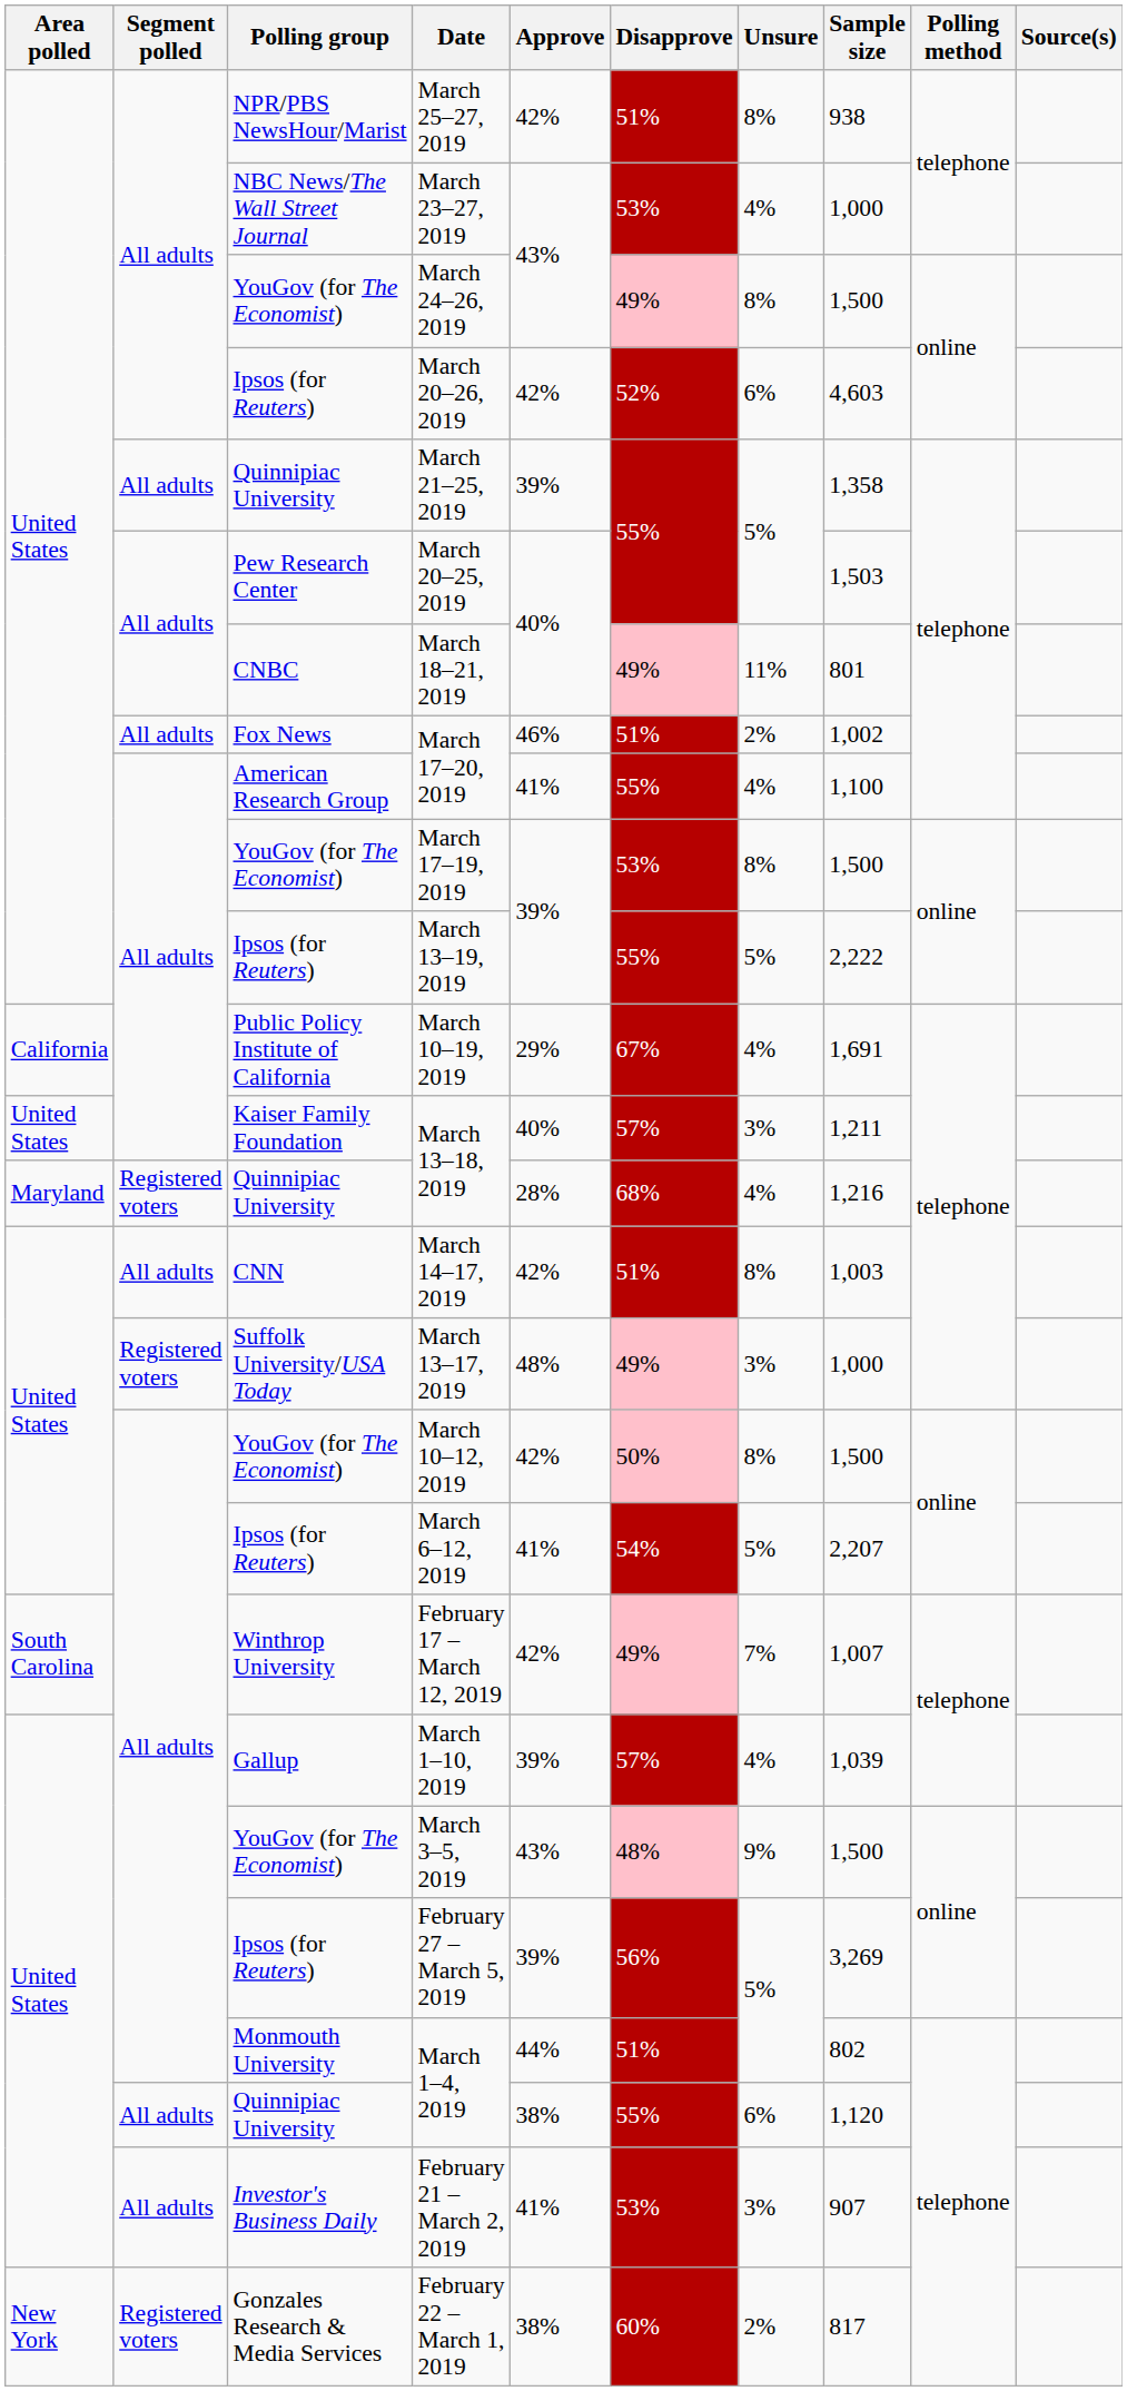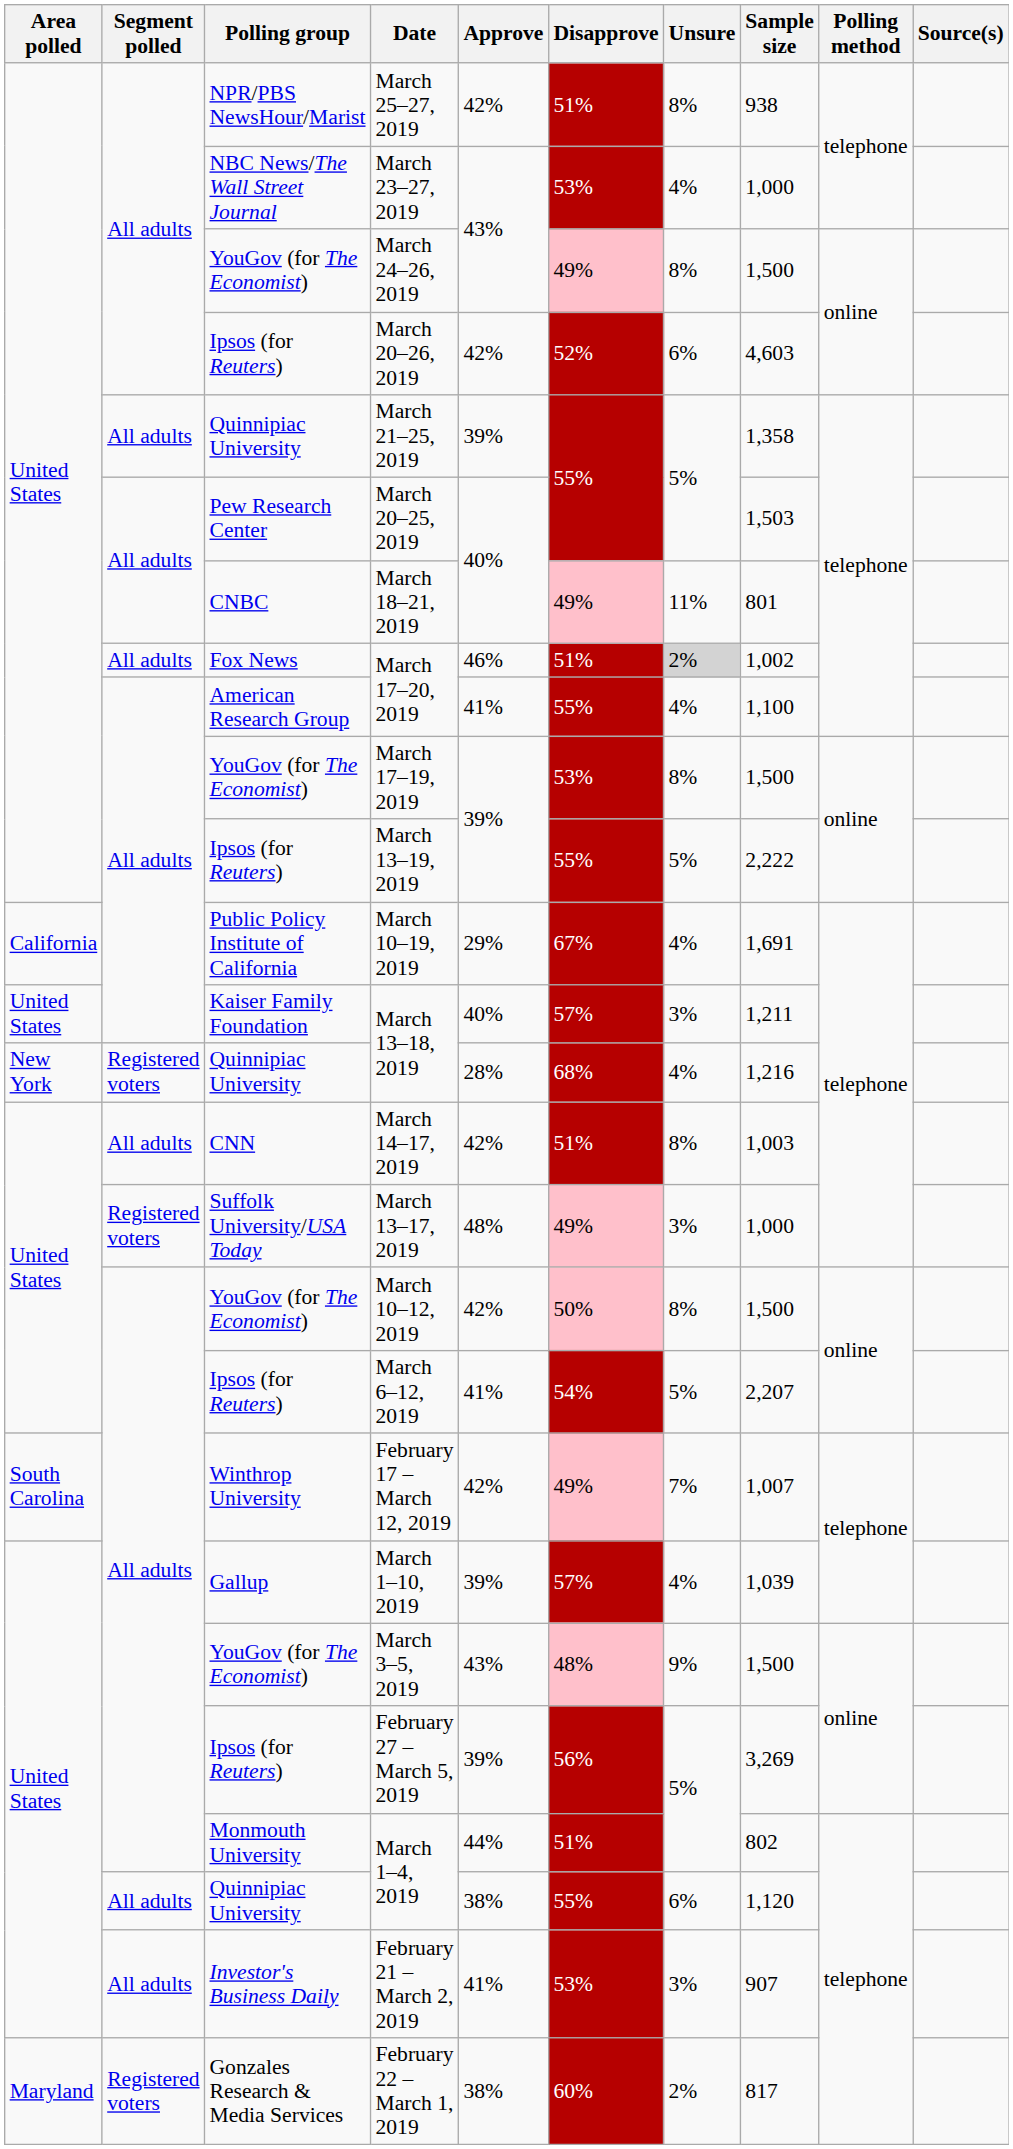Fox News / March 17–20, 2019 | Unsure: no background -> lightgrey background
Quinnipiac University / March 13–18, 2019 | Area polled: Maryland -> New York
February 22 – March 1, 2019 | Area polled: New York -> Maryland
